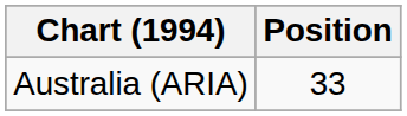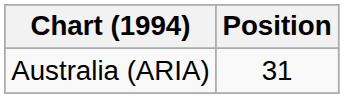Australia (ARIA) | Position: 33 -> 31
